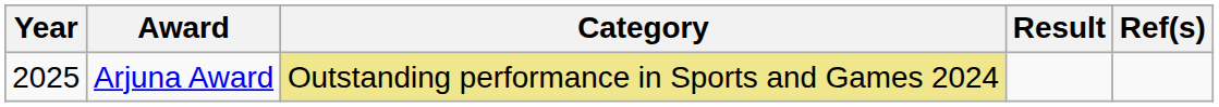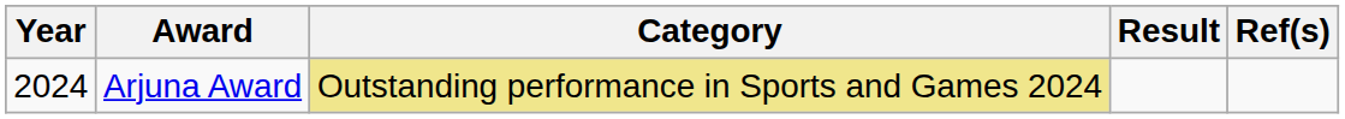Arjuna Award | Year: 2025 -> 2024
